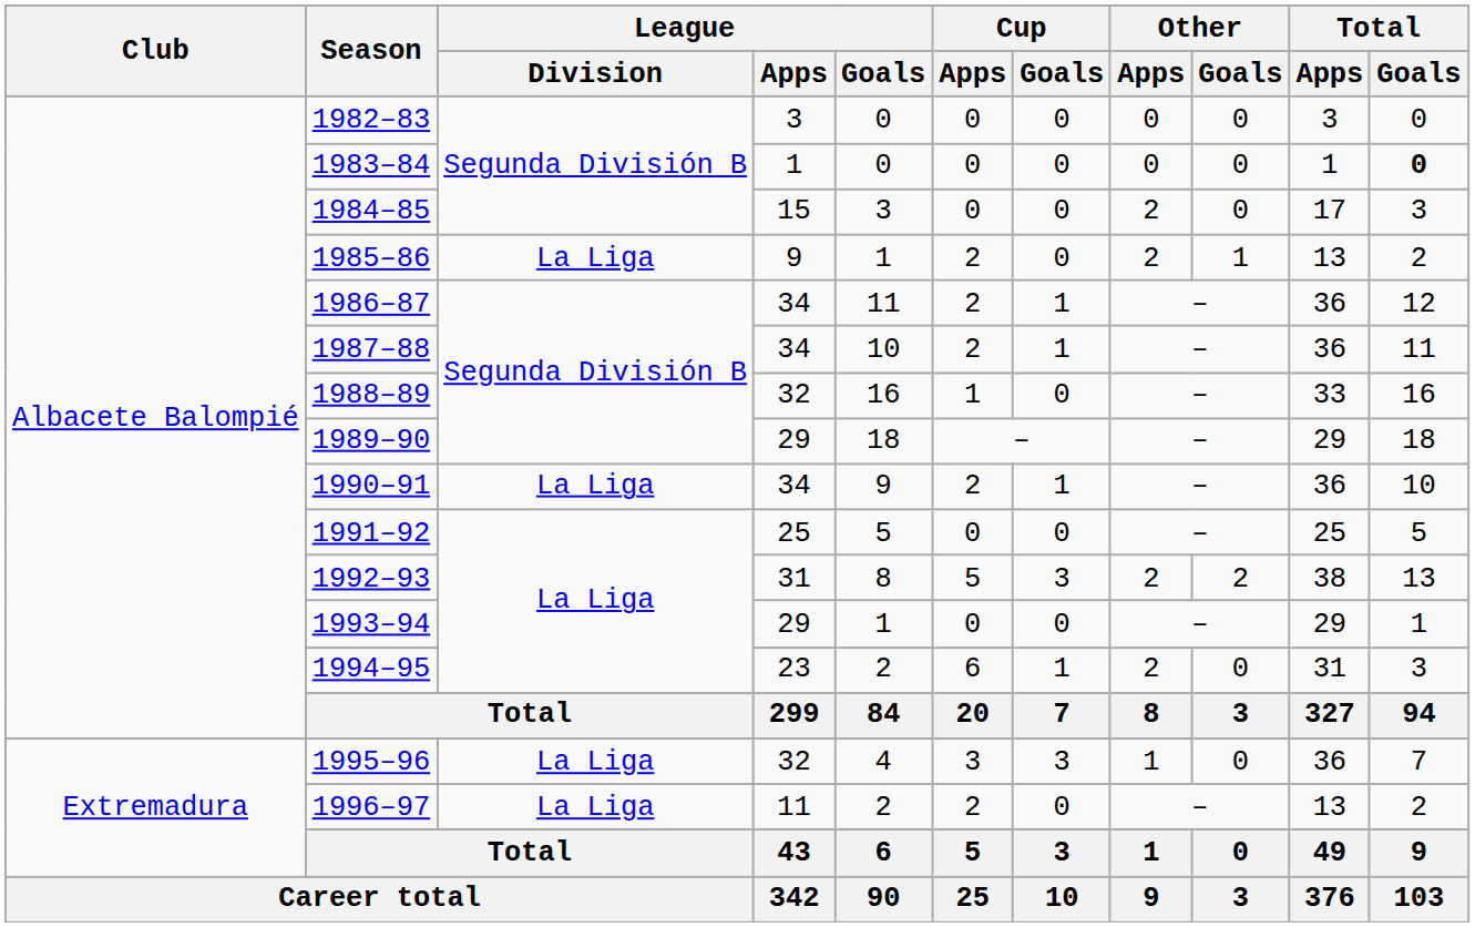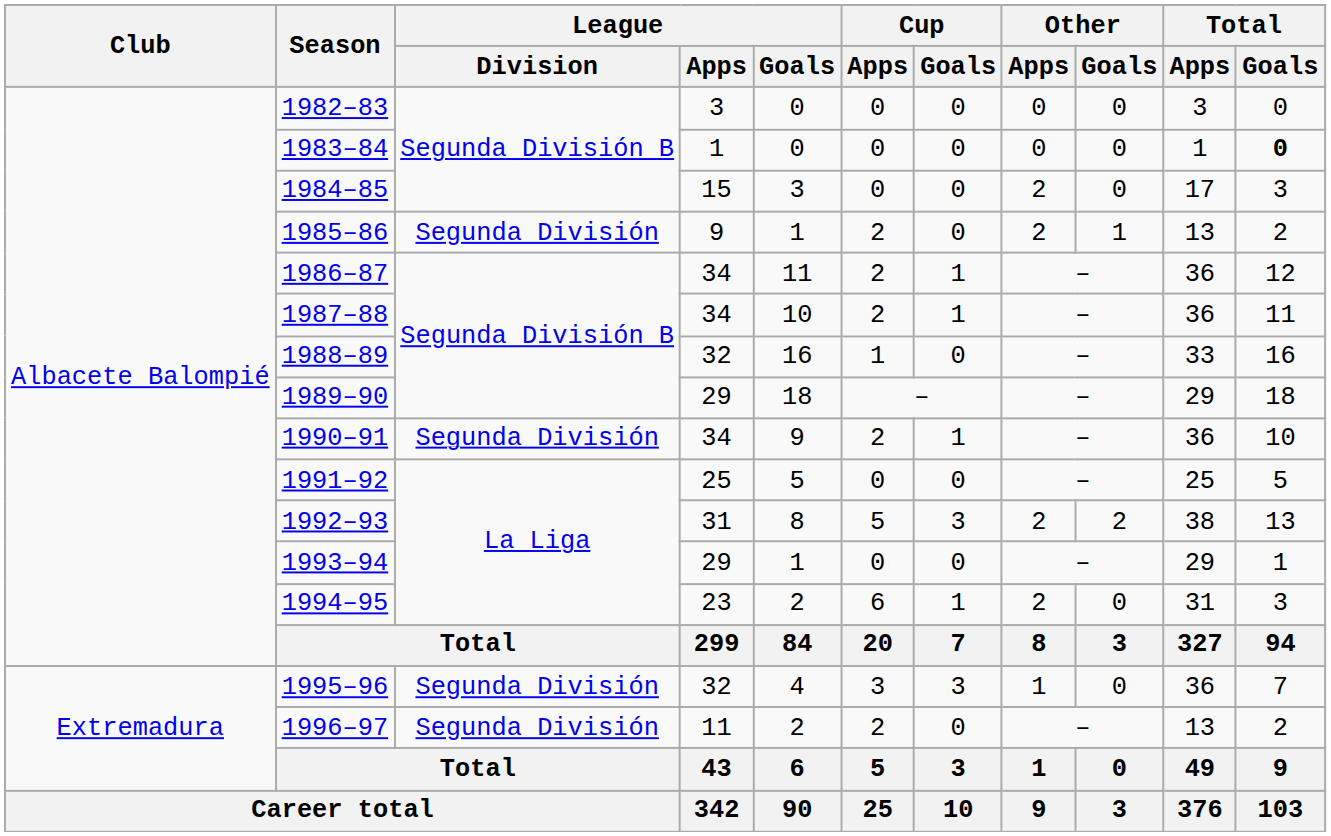1985–86 | League / Division: La Liga -> Segunda División
1990–91 | League / Division: La Liga -> Segunda División
1995–96 | League / Division: La Liga -> Segunda División
1996–97 | League / Division: La Liga -> Segunda División
